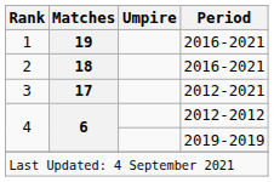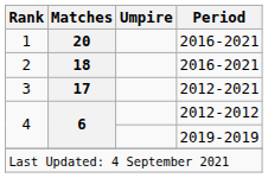1 | Matches: 19 -> 20
